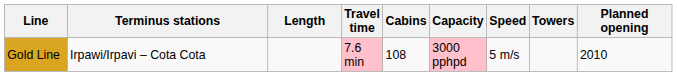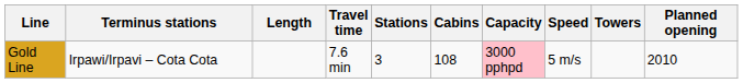+ column: Stations | 3
Gold Line | Travel time: pink background -> no background
